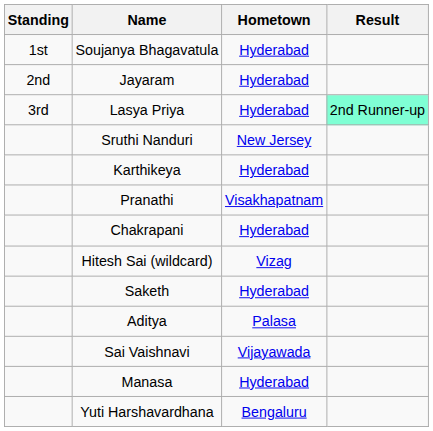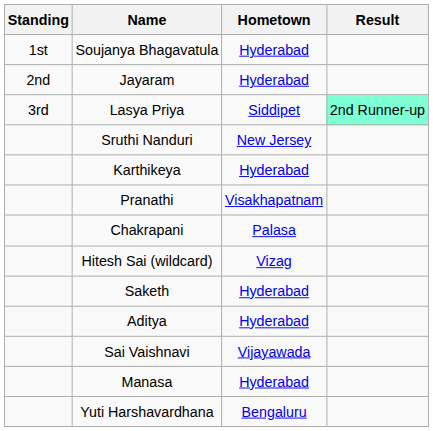Lasya Priya | Hometown: Hyderabad -> Siddipet
Chakrapani | Hometown: Hyderabad -> Palasa
Aditya | Hometown: Palasa -> Hyderabad
